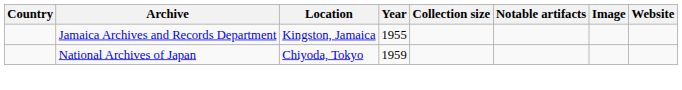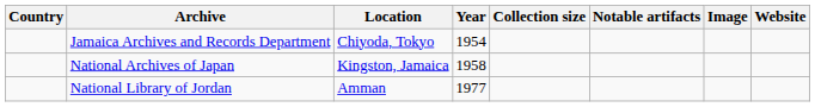Jamaica Archives and Records Department | Location: Kingston, Jamaica -> Chiyoda, Tokyo
Jamaica Archives and Records Department | Year: 1955 -> 1954
National Archives of Japan | Location: Chiyoda, Tokyo -> Kingston, Jamaica
National Archives of Japan | Year: 1959 -> 1958
+ row: National Library of Jordan | Amman | 1977
